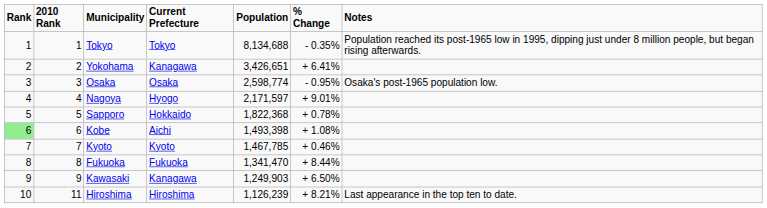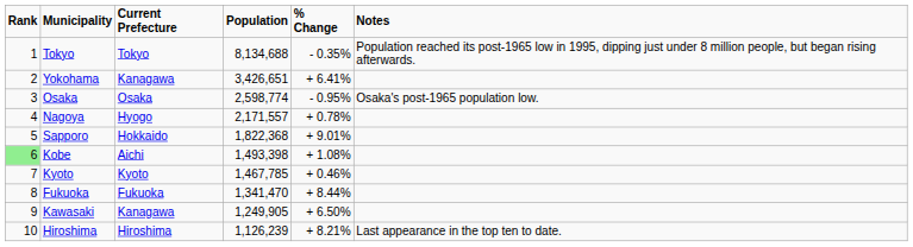- column: 2010 Rank | 1 | 2 | 3 | 4 | 5 | 6 | 7 | 8 | 9 | 11
Nagoya | Population: 2,171,597 -> 2,171,557
Nagoya | % Change: + 9.01% -> + 0.78%
Sapporo | % Change: + 0.78% -> + 9.01%
Kawasaki | Population: 1,249,903 -> 1,249,905
